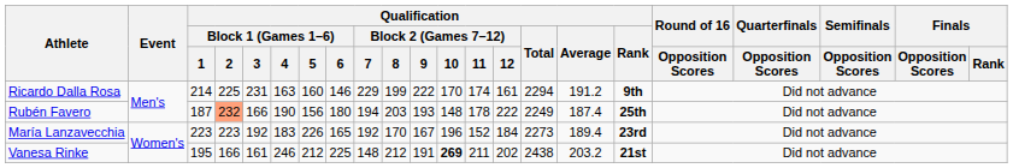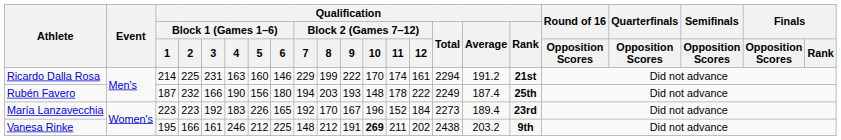Ricardo Dalla Rosa | Qualification / Rank: 9th -> 21st
Rubén Favero | Qualification / Block 1 (Games 1–6) / 2: lightsalmon background -> no background
Vanesa Rinke | Qualification / Rank: 21st -> 9th
